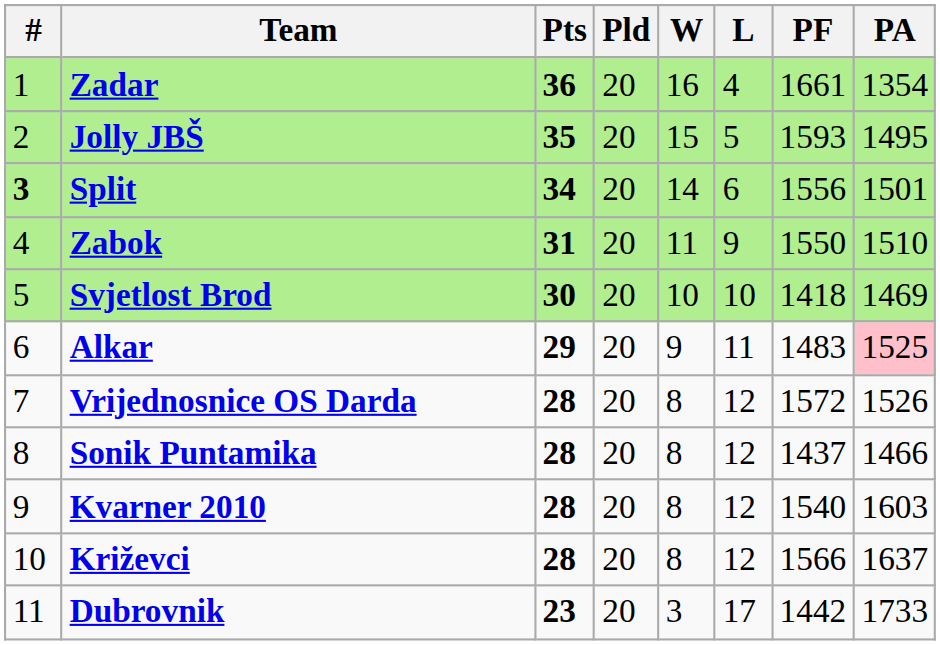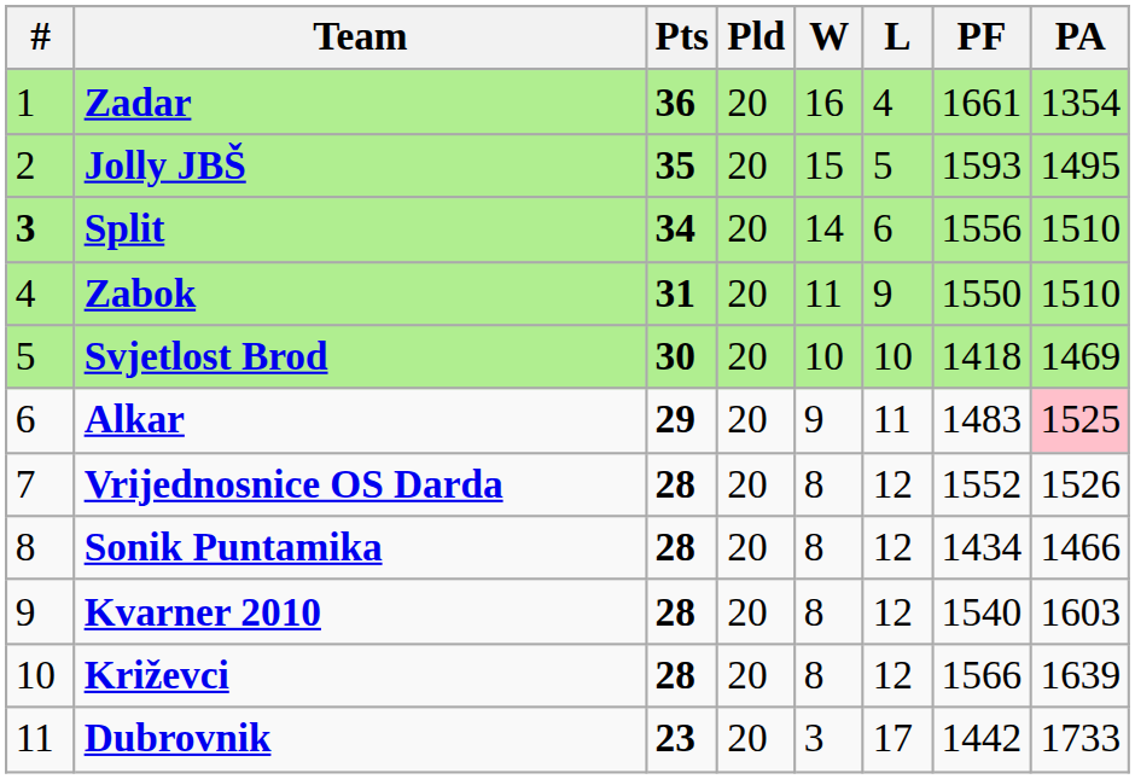Split | PA: 1501 -> 1510
Vrijednosnice OS Darda | PF: 1572 -> 1552
Sonik Puntamika | PF: 1437 -> 1434
Križevci | PA: 1637 -> 1639
